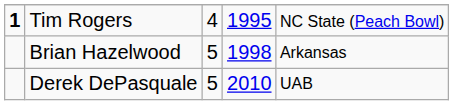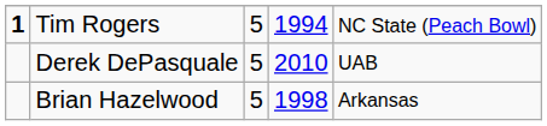Tim Rogers | column 3: 4 -> 5
Tim Rogers | column 4: 1995 -> 1994
rows swapped: Brian Hazelwood <-> Derek DePasquale
